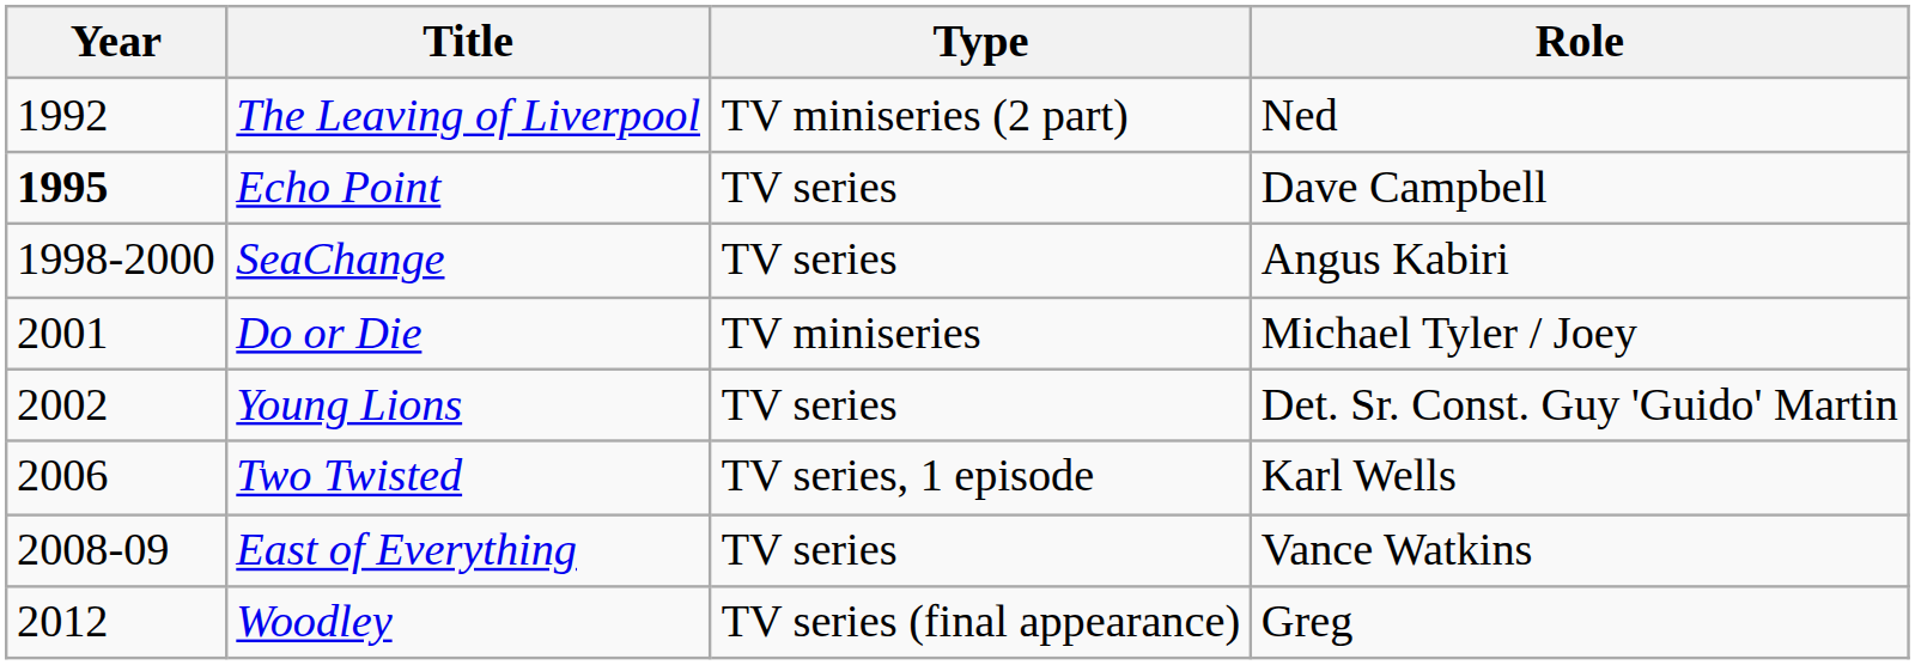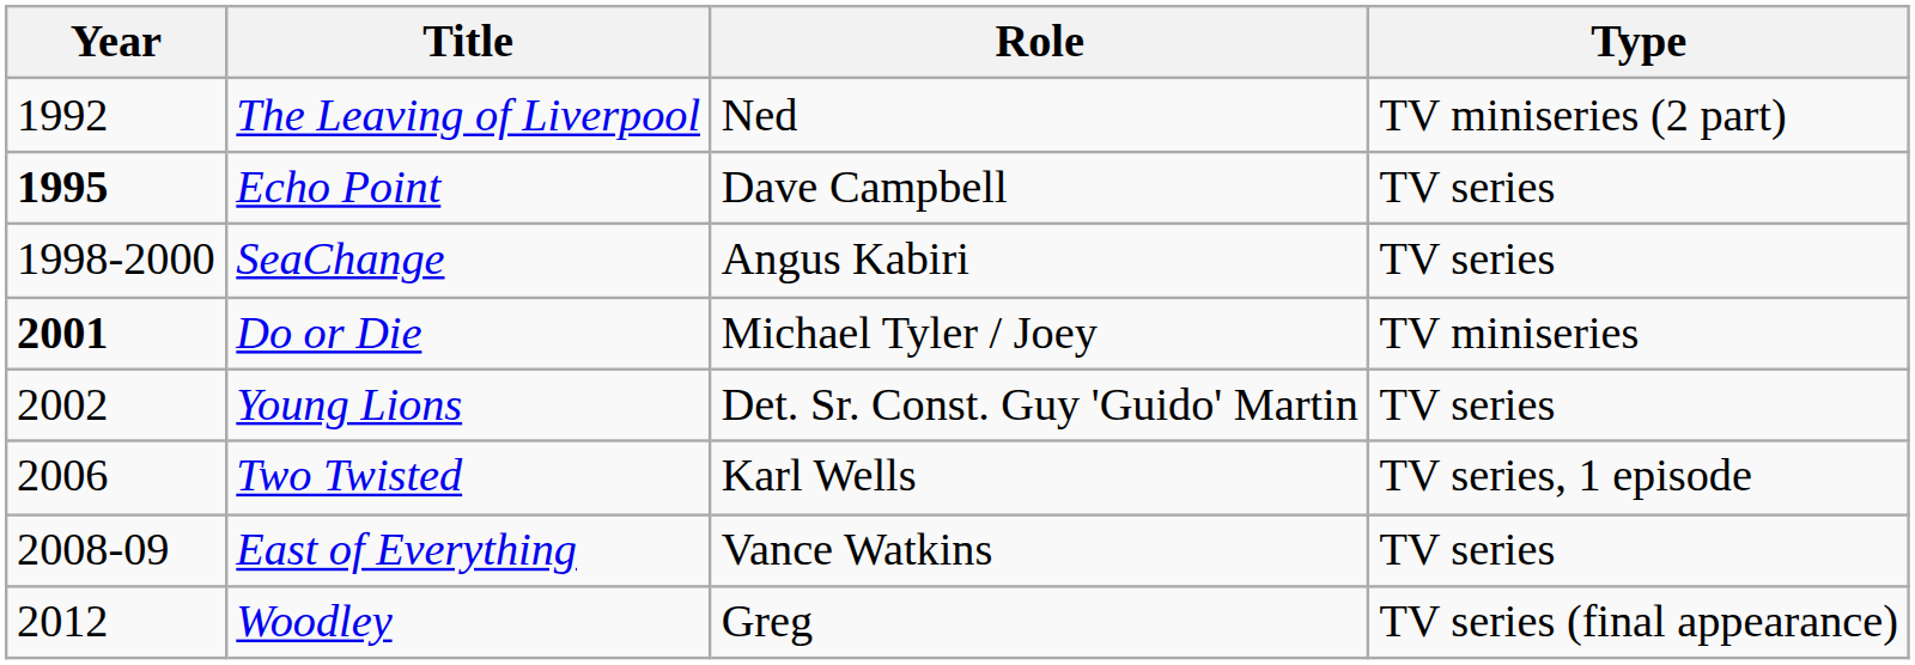columns swapped: Role <-> Type
Do or Die | Year: normal -> bold
